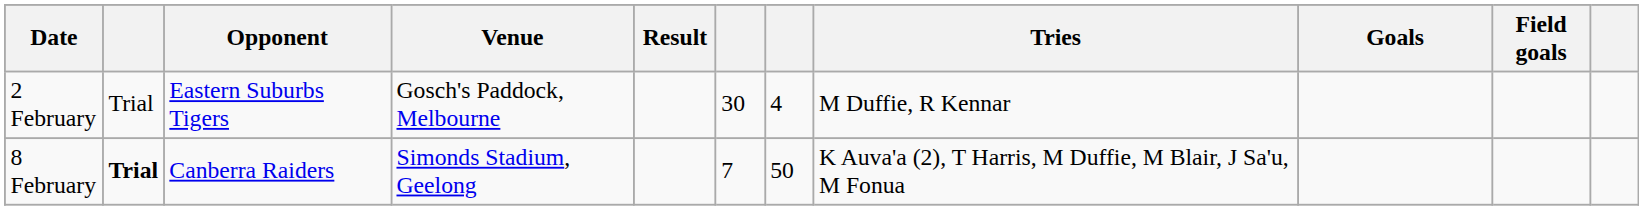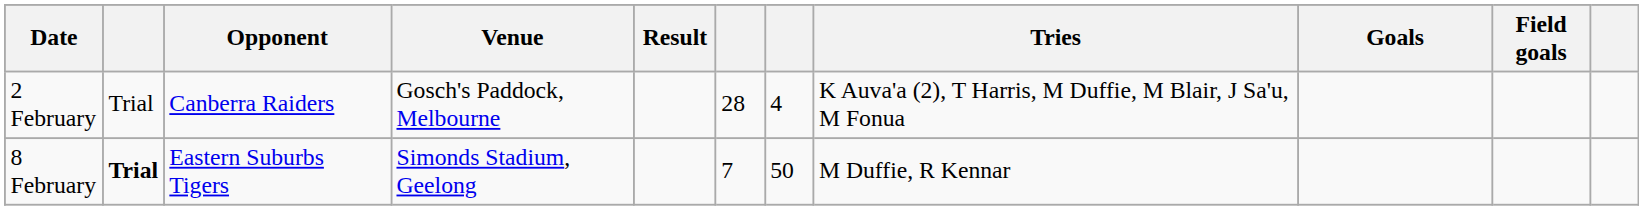2 February | Opponent: Eastern Suburbs Tigers -> Canberra Raiders
2 February | column 6: 30 -> 28
2 February | Tries: M Duffie, R Kennar -> K Auva'a (2), T Harris, M Duffie, M Blair, J Sa'u, M Fonua
8 February | Opponent: Canberra Raiders -> Eastern Suburbs Tigers
8 February | Tries: K Auva'a (2), T Harris, M Duffie, M Blair, J Sa'u, M Fonua -> M Duffie, R Kennar
